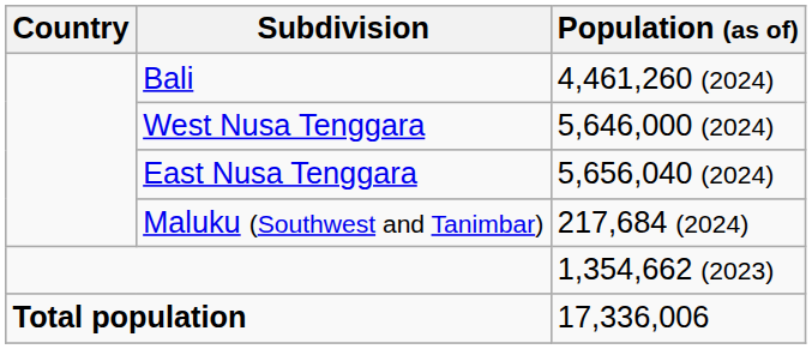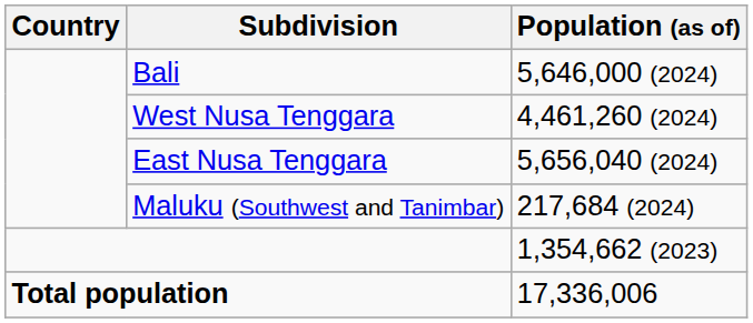Bali | Population (as of): 4,461,260 (2024) -> 5,646,000 (2024)
West Nusa Tenggara | Population (as of): 5,646,000 (2024) -> 4,461,260 (2024)
